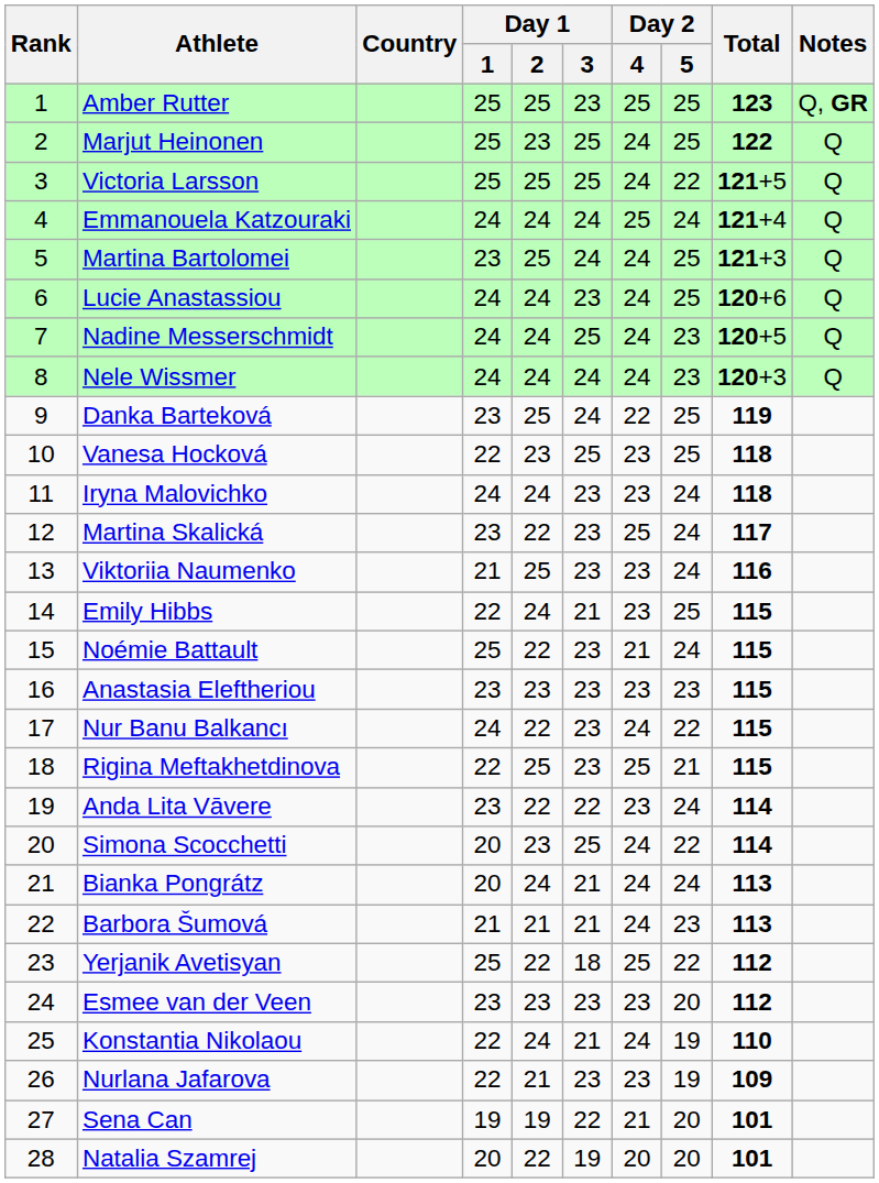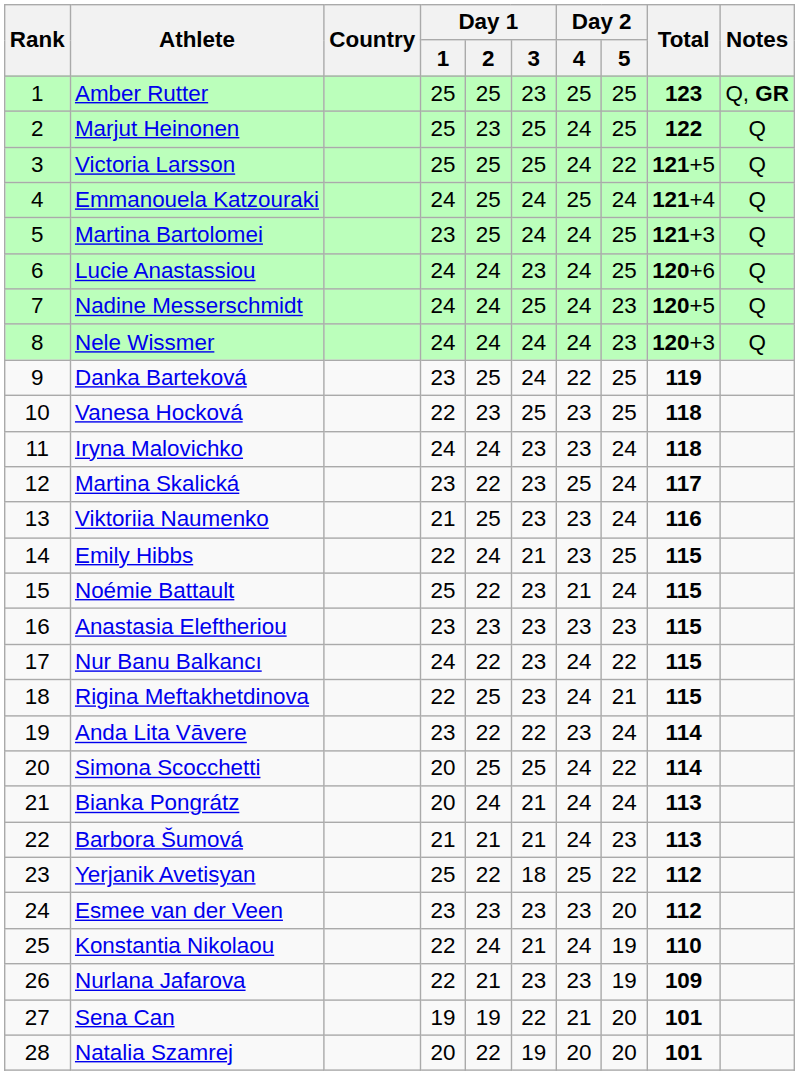Emmanouela Katzouraki | Day 1 / 2: 24 -> 25
Rigina Meftakhetdinova | Day 2 / 4: 25 -> 24
Simona Scocchetti | Day 1 / 2: 23 -> 25
